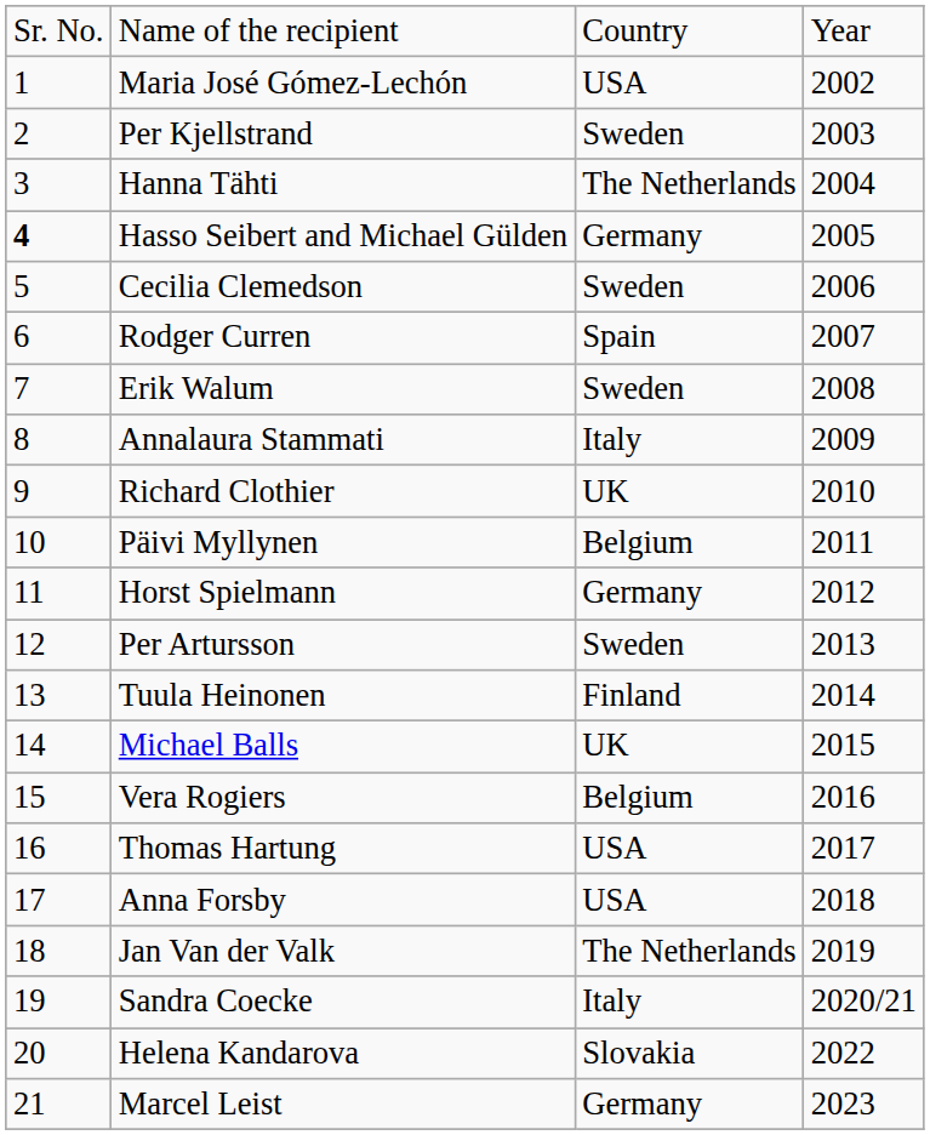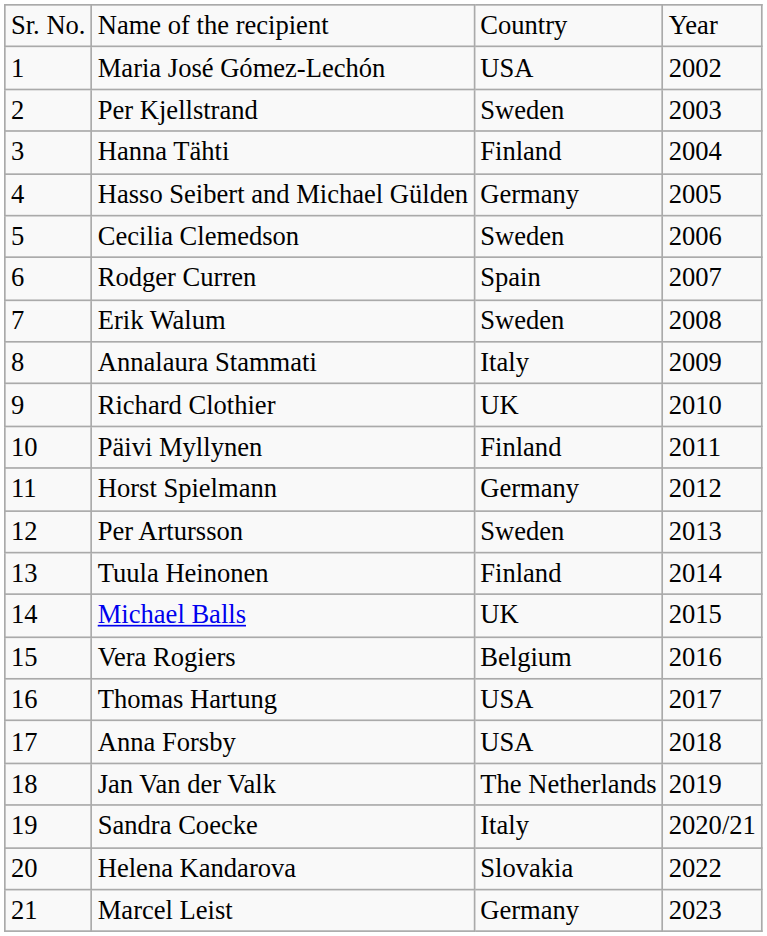Hanna Tähti | column 3: The Netherlands -> Finland
Hasso Seibert and Michael Gülden | column 1: bold -> normal
Päivi Myllynen | column 3: Belgium -> Finland
